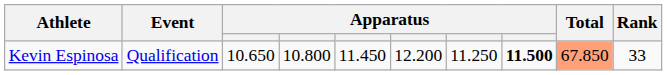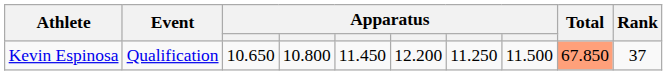Kevin Espinosa | column 8: bold -> normal
Kevin Espinosa | Rank: 33 -> 37
